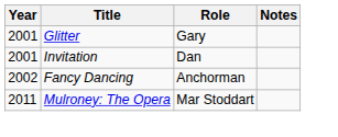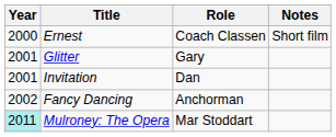+ row: 2000 | Ernest | Coach Classen | Short film
Mulroney: The Opera | Year: no background -> paleturquoise background
